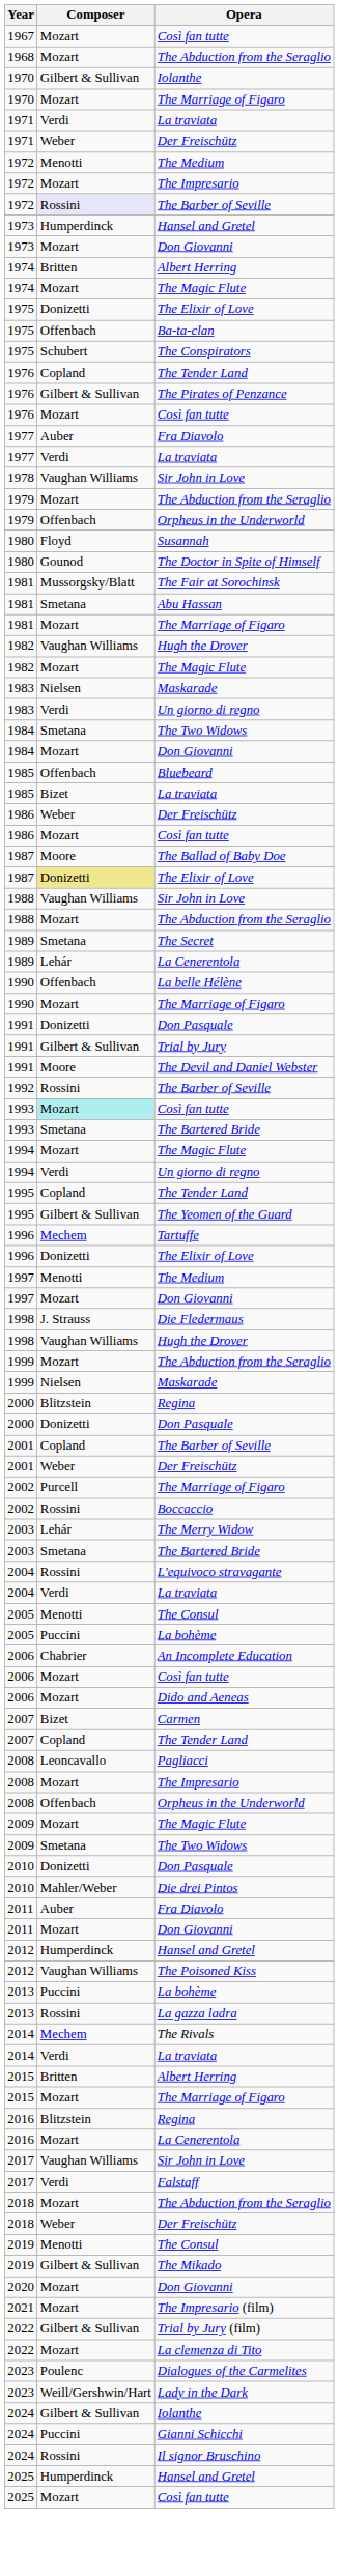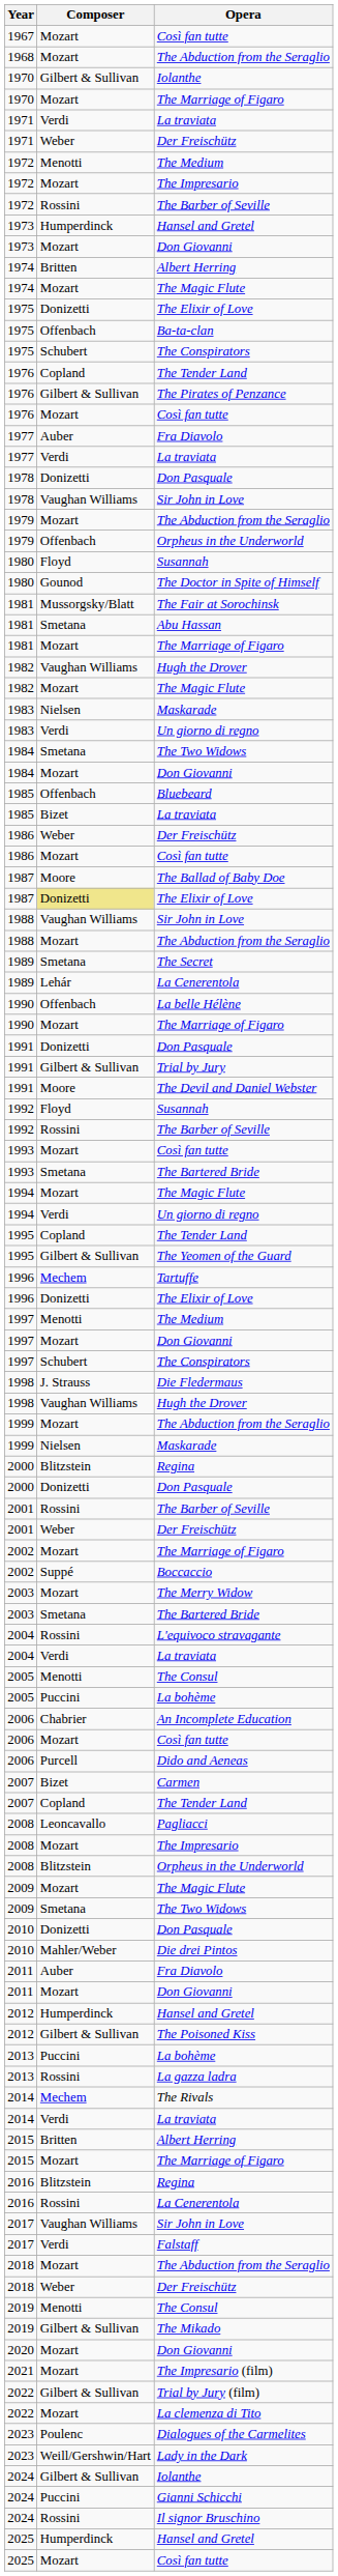1972 / The Barber of Seville | Composer: lavender background -> no background
+ row: 1978 | Donizetti | Don Pasquale
+ row: 1992 | Floyd | Susannah
1993 / Così fan tutte | Composer: paleturquoise background -> no background
+ row: 1997 | Schubert | The Conspirators
2001 / The Barber of Seville | Composer: Copland -> Rossini
2002 / The Marriage of Figaro | Composer: Purcell -> Mozart
Boccaccio | Composer: Rossini -> Suppé
The Merry Widow | Composer: Lehár -> Mozart
Dido and Aeneas | Composer: Mozart -> Purcell
2008 / Orpheus in the Underworld | Composer: Offenbach -> Blitzstein
The Poisoned Kiss | Composer: Vaughan Williams -> Gilbert & Sullivan
2016 / La Cenerentola | Composer: Mozart -> Rossini
